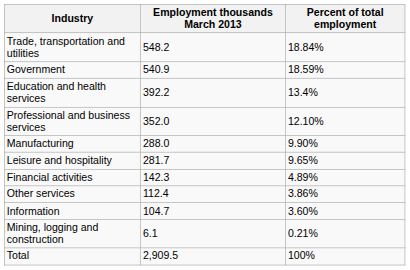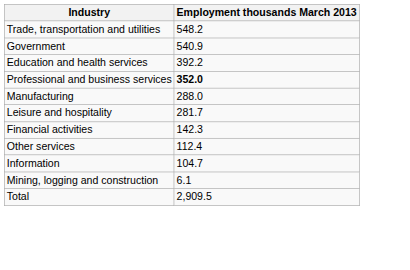- column: Percent of total employment | 18.84% | 18.59% | 13.4% | 12.10% | 9.90% | 9.65% | 4.89% | 3.86% | 3.60% | 0.21% | 100%
Professional and business services | Employment thousands March 2013: normal -> bold
